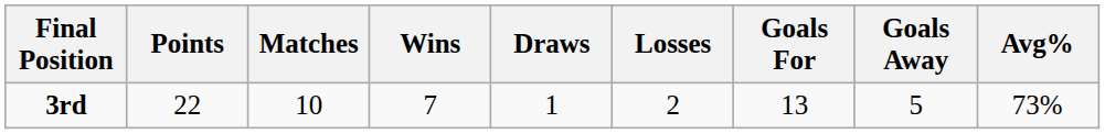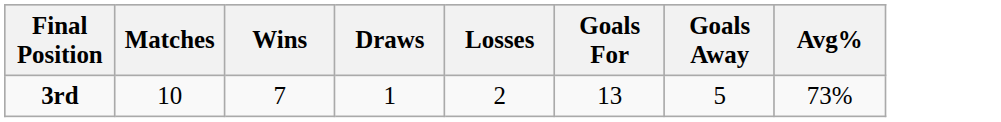- column: Points | 22
